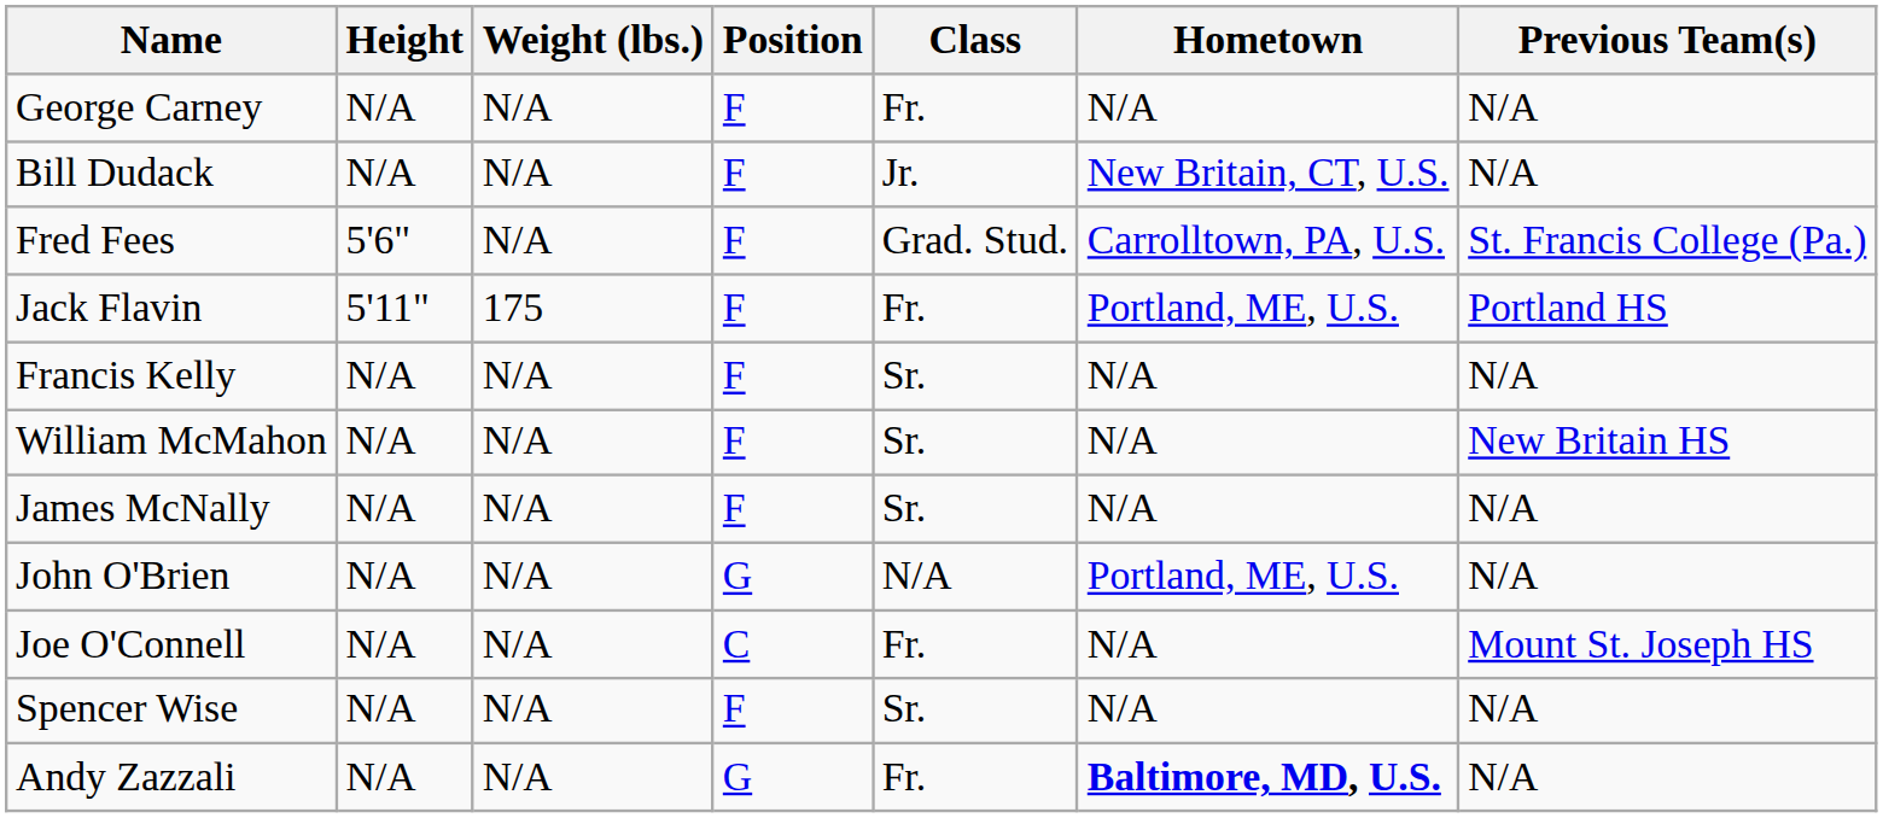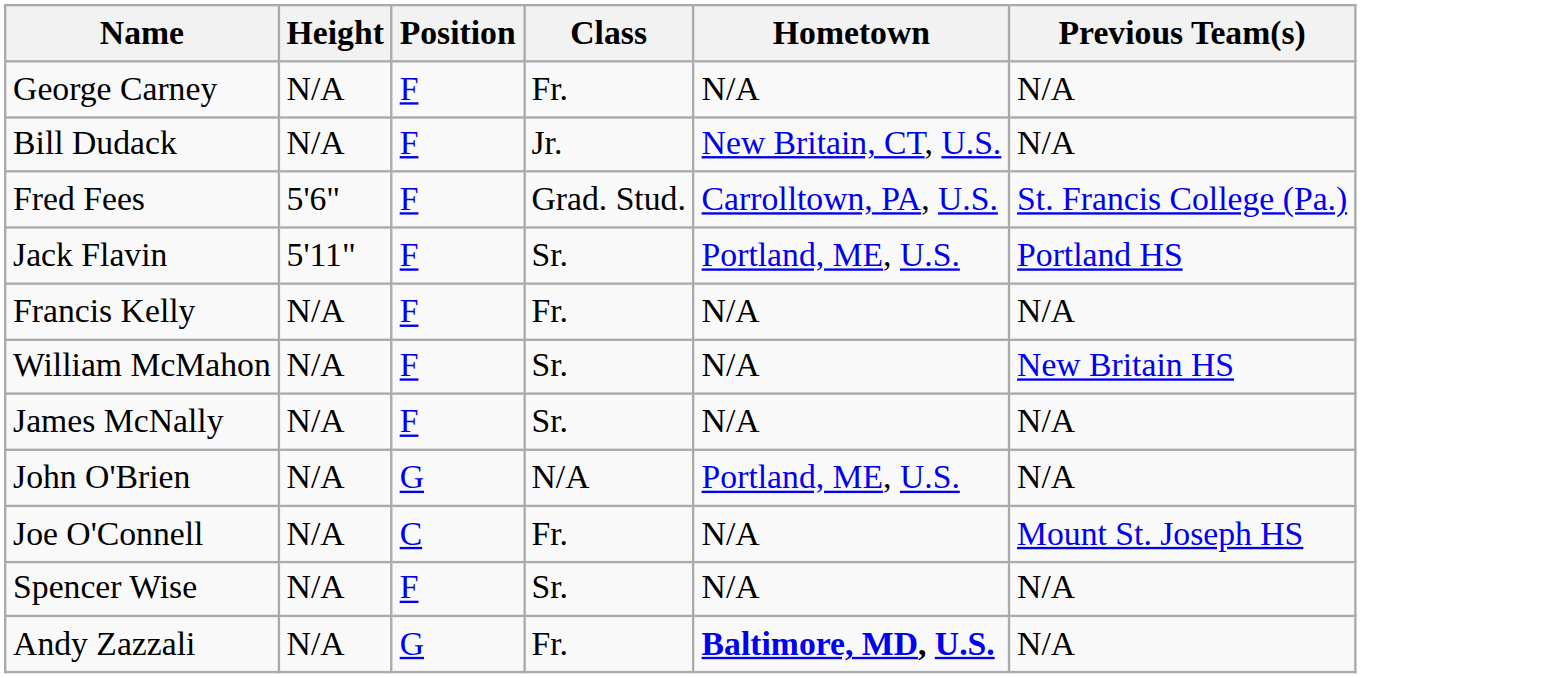- column: Weight (lbs.) | N/A | N/A | N/A | 175 | N/A | N/A | N/A | N/A | N/A | N/A | N/A
Jack Flavin | Class: Fr. -> Sr.
Francis Kelly | Class: Sr. -> Fr.
